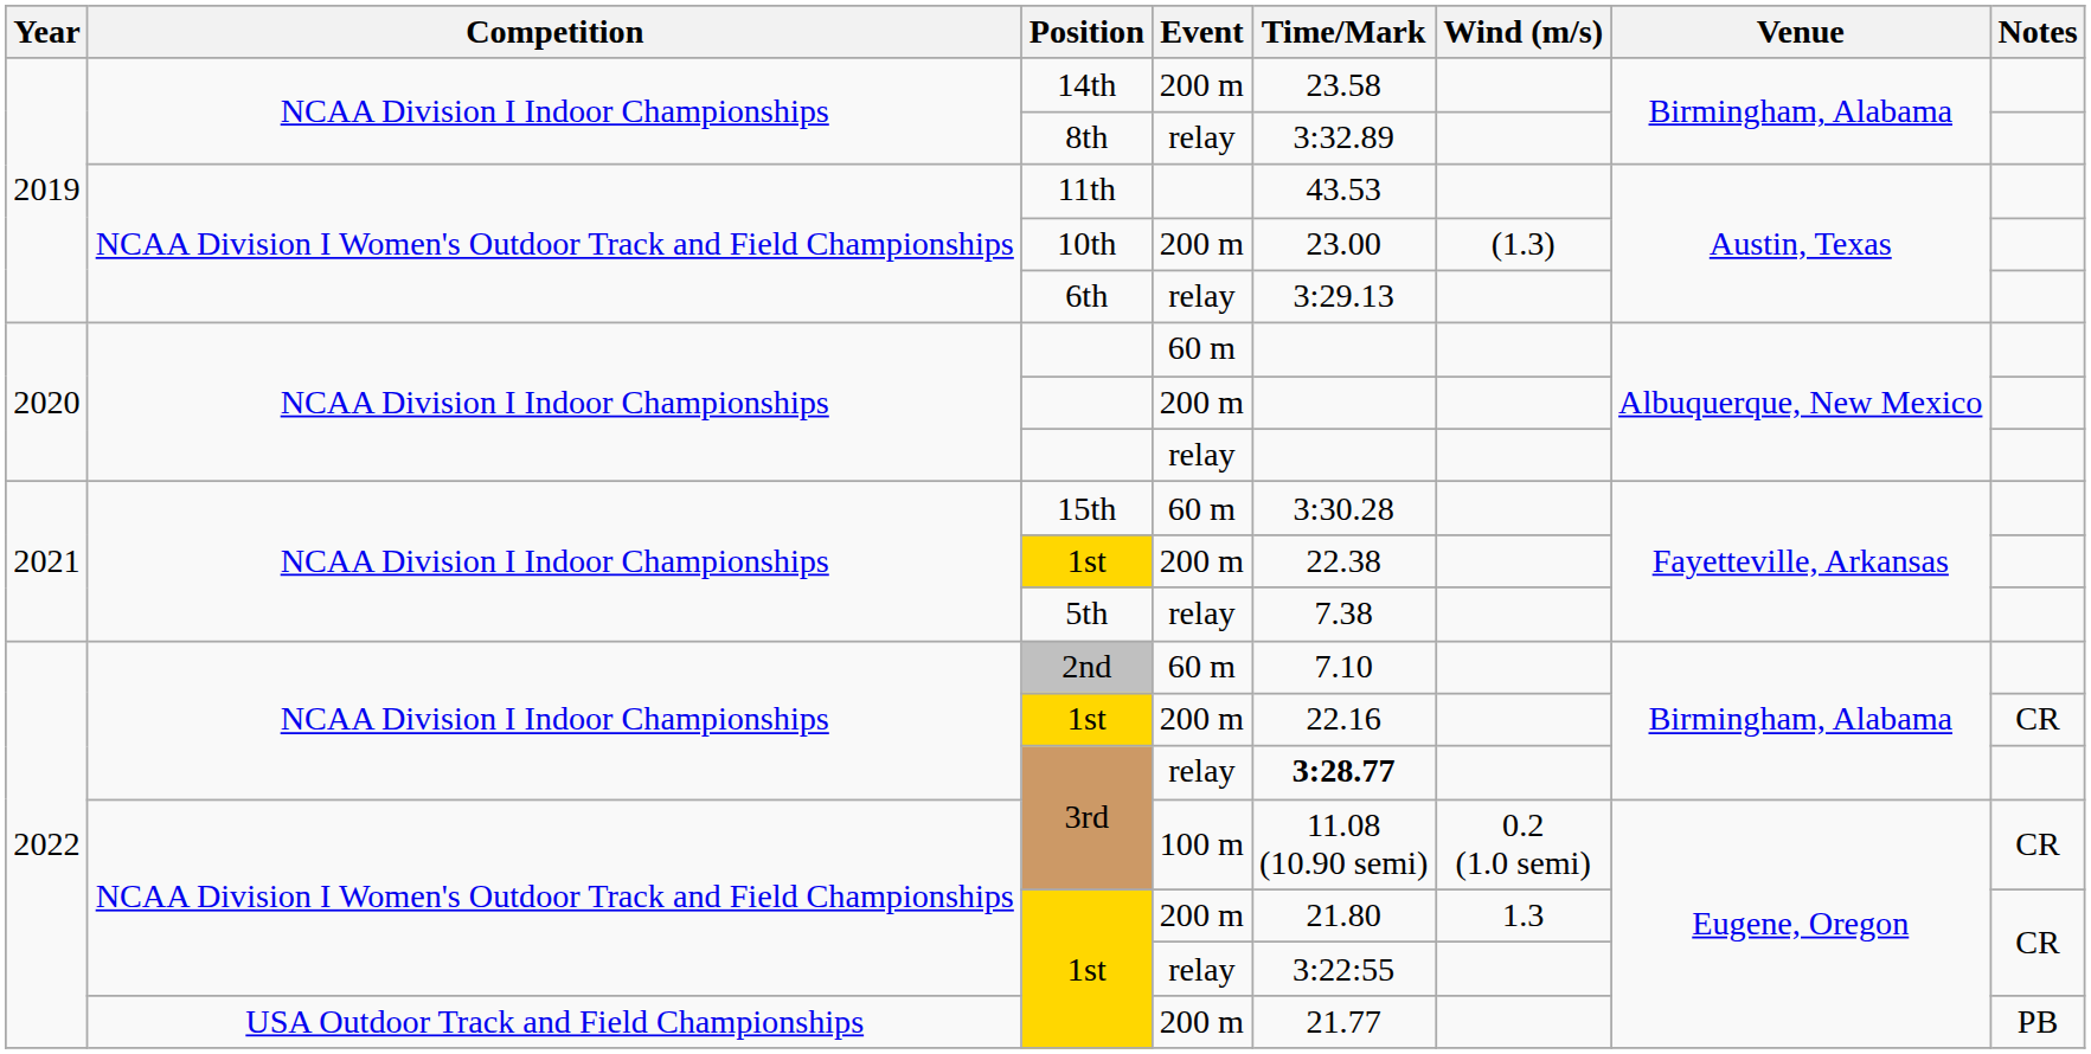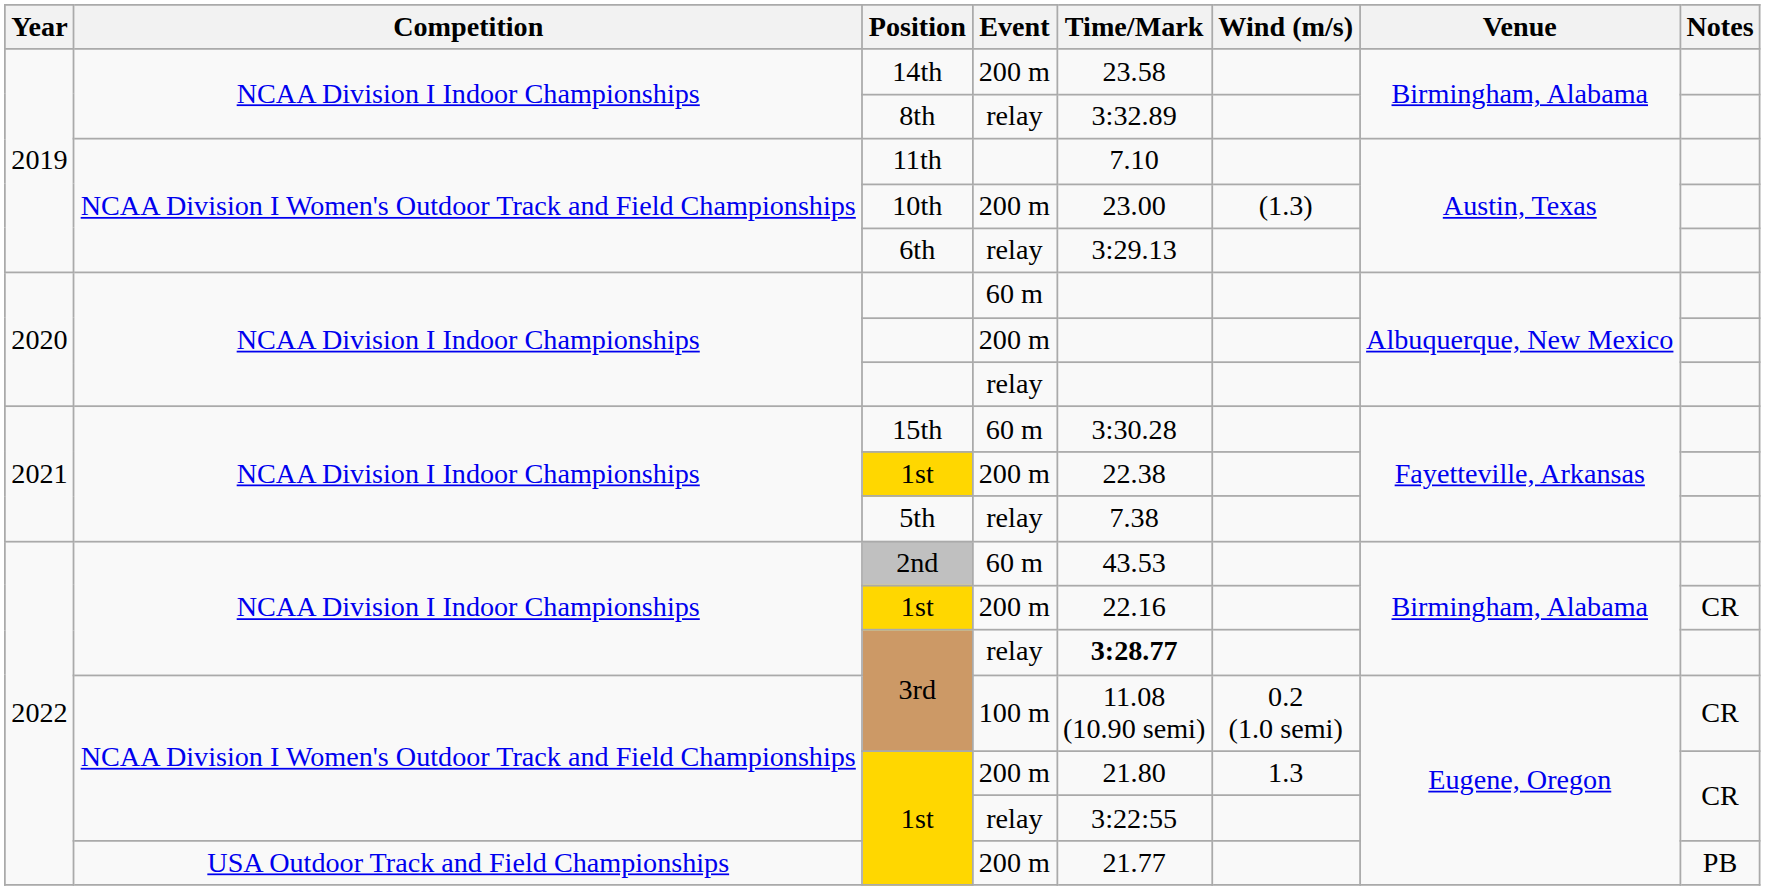11th | Time/Mark: 43.53 -> 7.10
2nd | Time/Mark: 7.10 -> 43.53
